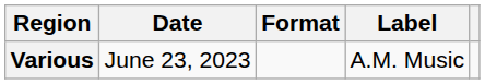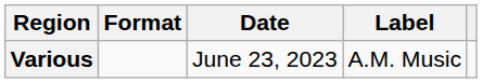columns swapped: Date <-> Format
